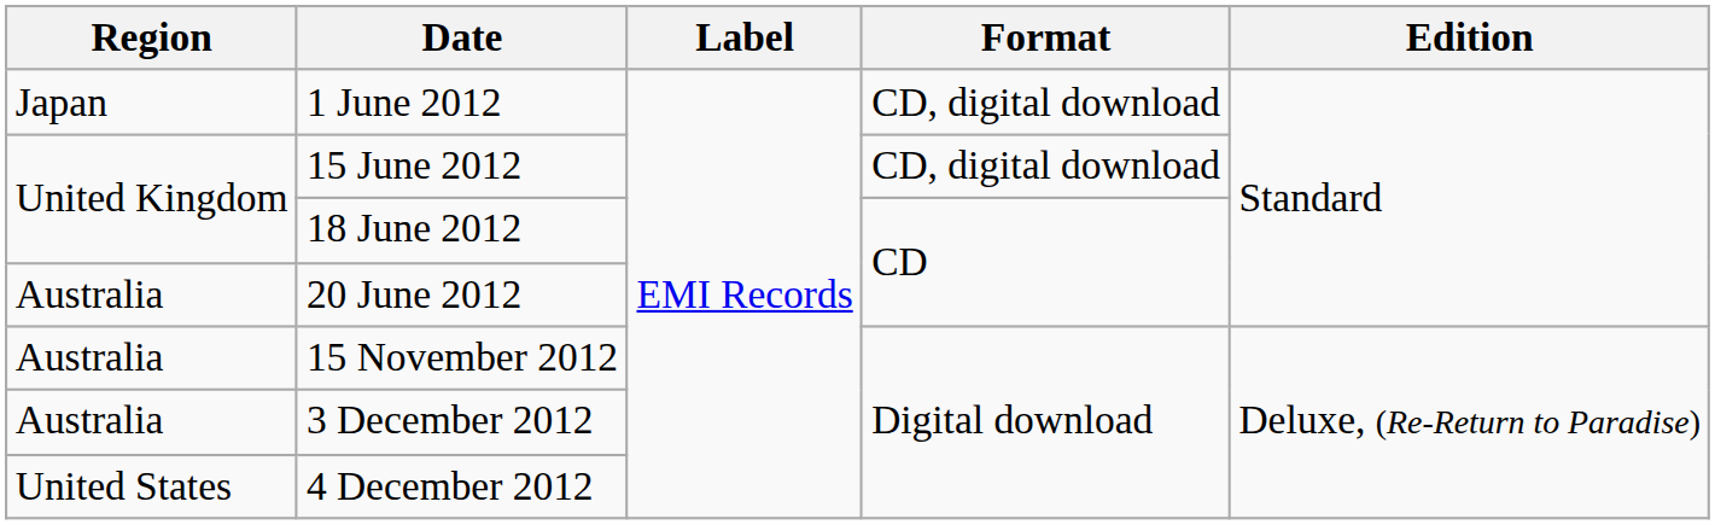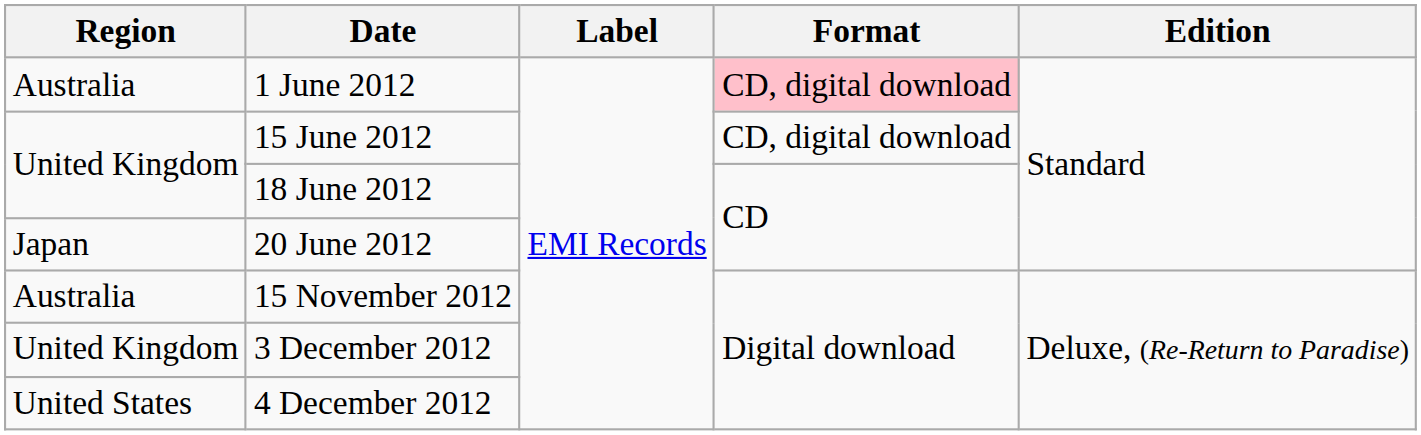1 June 2012 | Region: Japan -> Australia
1 June 2012 | Format: no background -> pink background
20 June 2012 | Region: Australia -> Japan
3 December 2012 | Region: Australia -> United Kingdom
